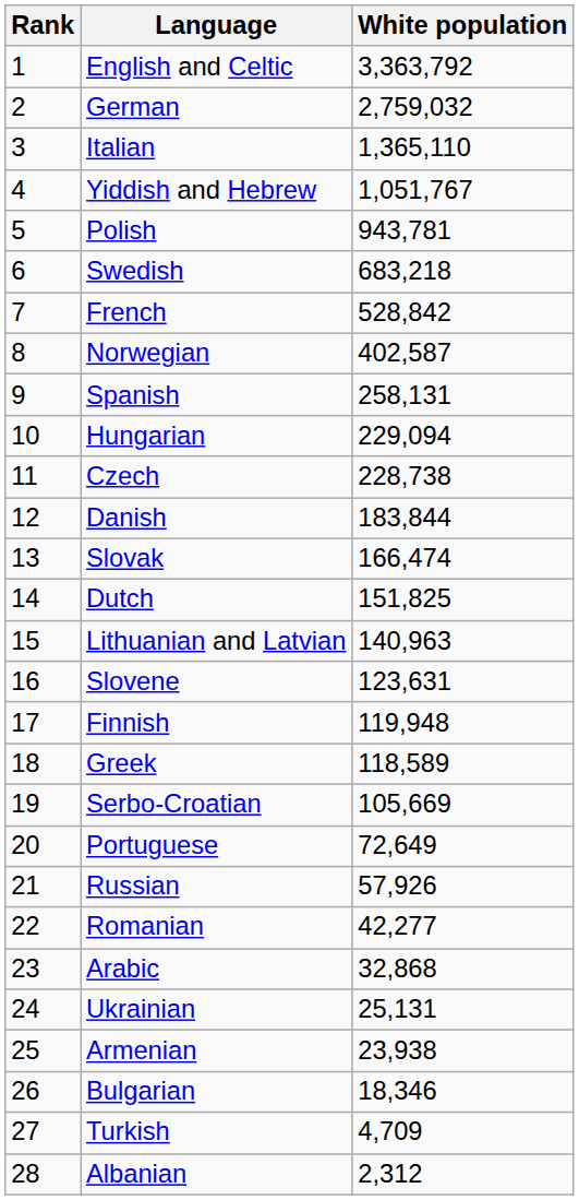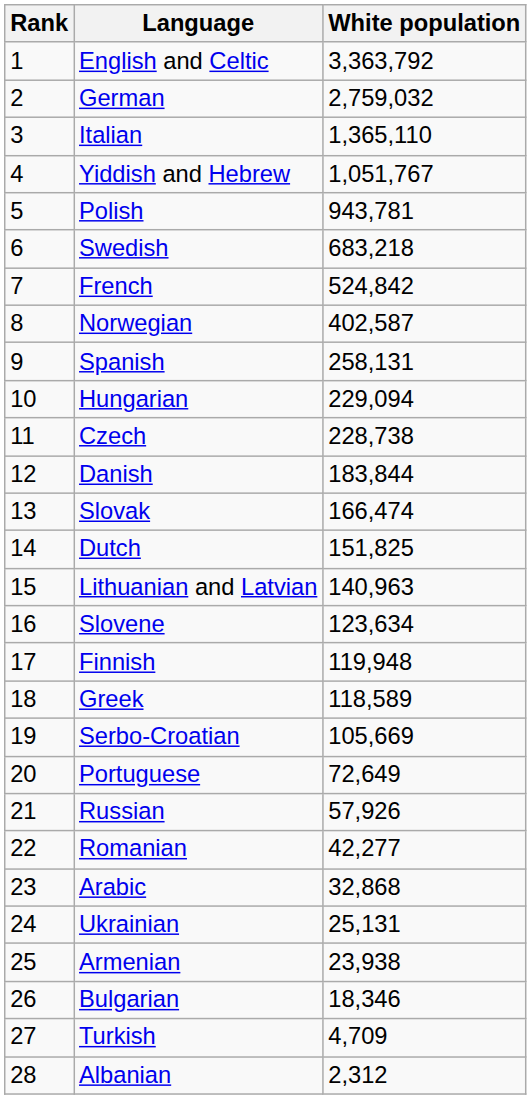French | White population: 528,842 -> 524,842
Slovene | White population: 123,631 -> 123,634
